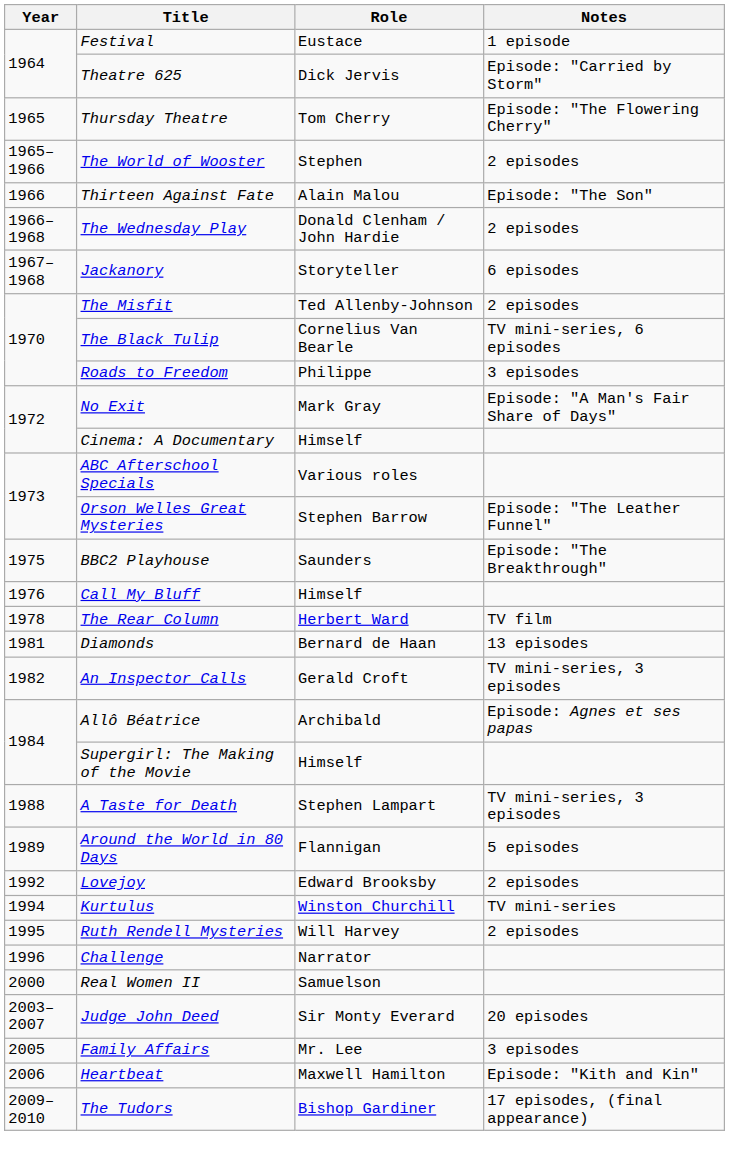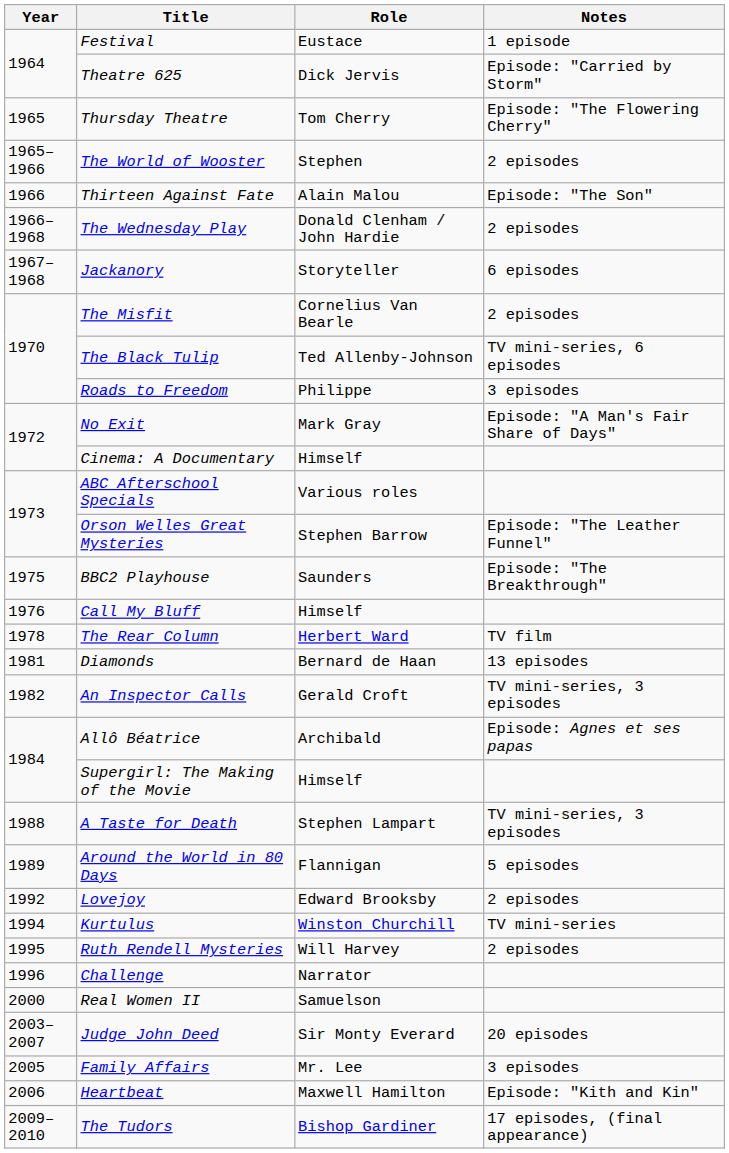The Misfit | Role: Ted Allenby-Johnson -> Cornelius Van Bearle
The Black Tulip | Role: Cornelius Van Bearle -> Ted Allenby-Johnson
